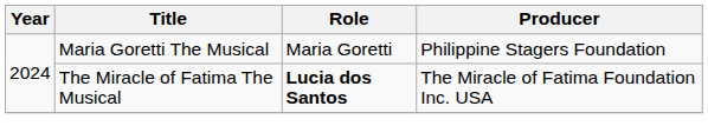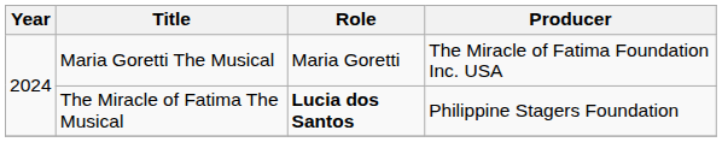Maria Goretti The Musical | Producer: Philippine Stagers Foundation -> The Miracle of Fatima Foundation Inc. USA
The Miracle of Fatima The Musical | Producer: The Miracle of Fatima Foundation Inc. USA -> Philippine Stagers Foundation
